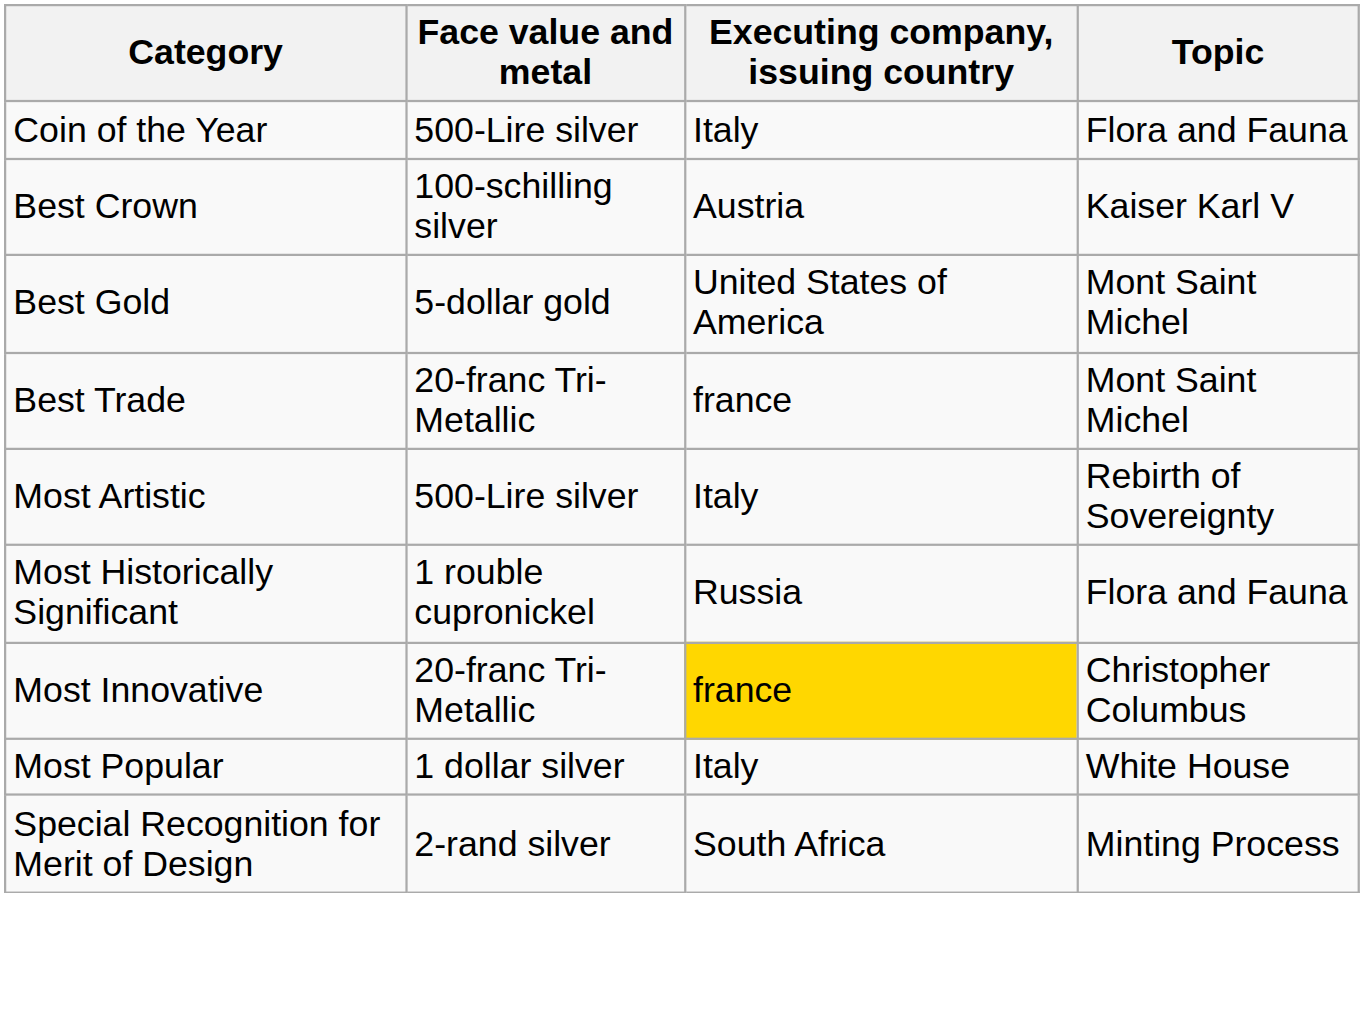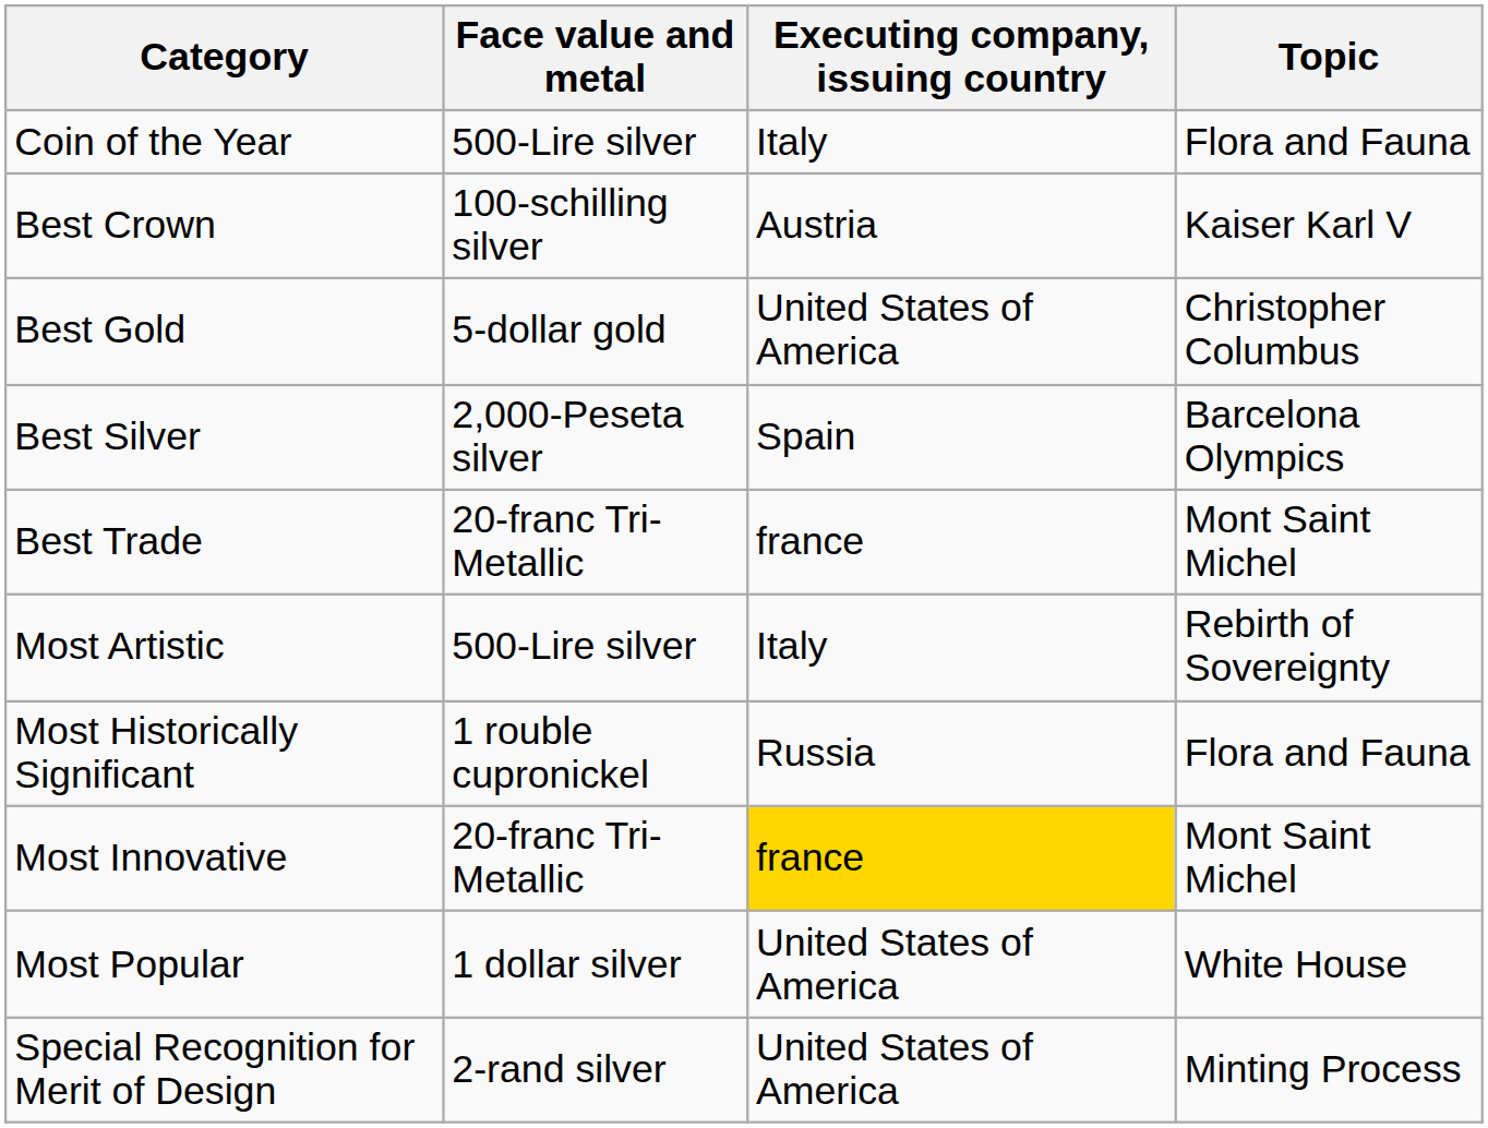Best Gold | Topic: Mont Saint Michel -> Christopher Columbus
+ row: Best Silver | 2,000-Peseta silver | Spain | Barcelona Olympics
Most Innovative | Topic: Christopher Columbus -> Mont Saint Michel
Most Popular | Executing company, issuing country: Italy -> United States of America
Special Recognition for Merit of Design | Executing company, issuing country: South Africa -> United States of America
